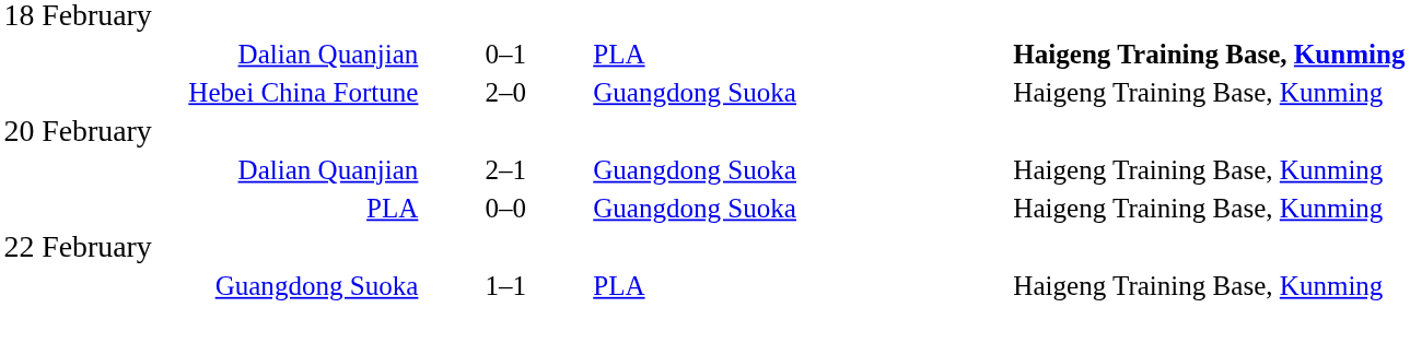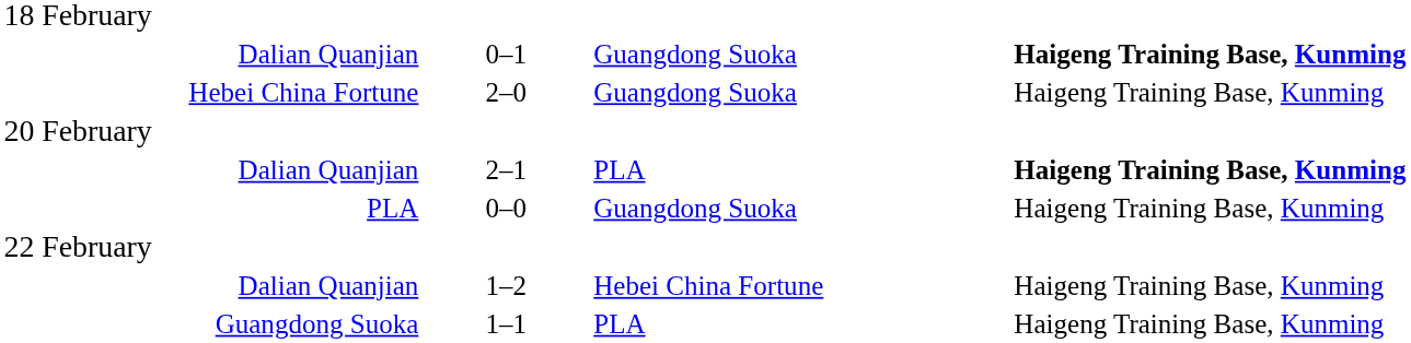Dalian Quanjian / 0–1 | column 3: PLA -> Guangdong Suoka
Dalian Quanjian / 2–1 | column 3: Guangdong Suoka -> PLA
Dalian Quanjian / 2–1 | column 4: normal -> bold
+ row: Dalian Quanjian | 1–2 | Hebei China Fortune | Haigeng Training Base, Kunming
